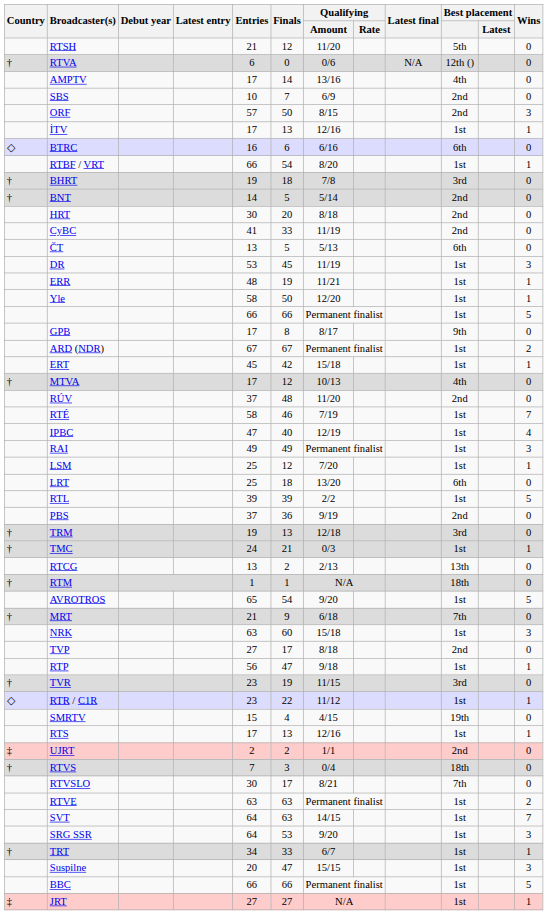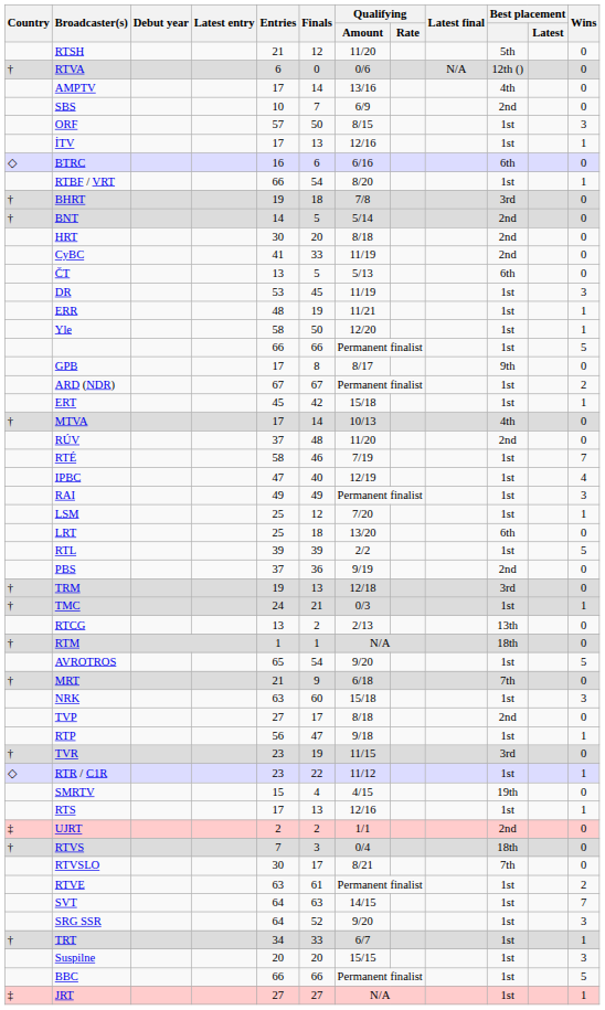ORF | Best placement: 2nd -> 1st
MTVA | Finals: 12 -> 14
RTVE | Finals: 63 -> 61
SRG SSR | Finals: 53 -> 52
Suspilne | Finals: 47 -> 20
